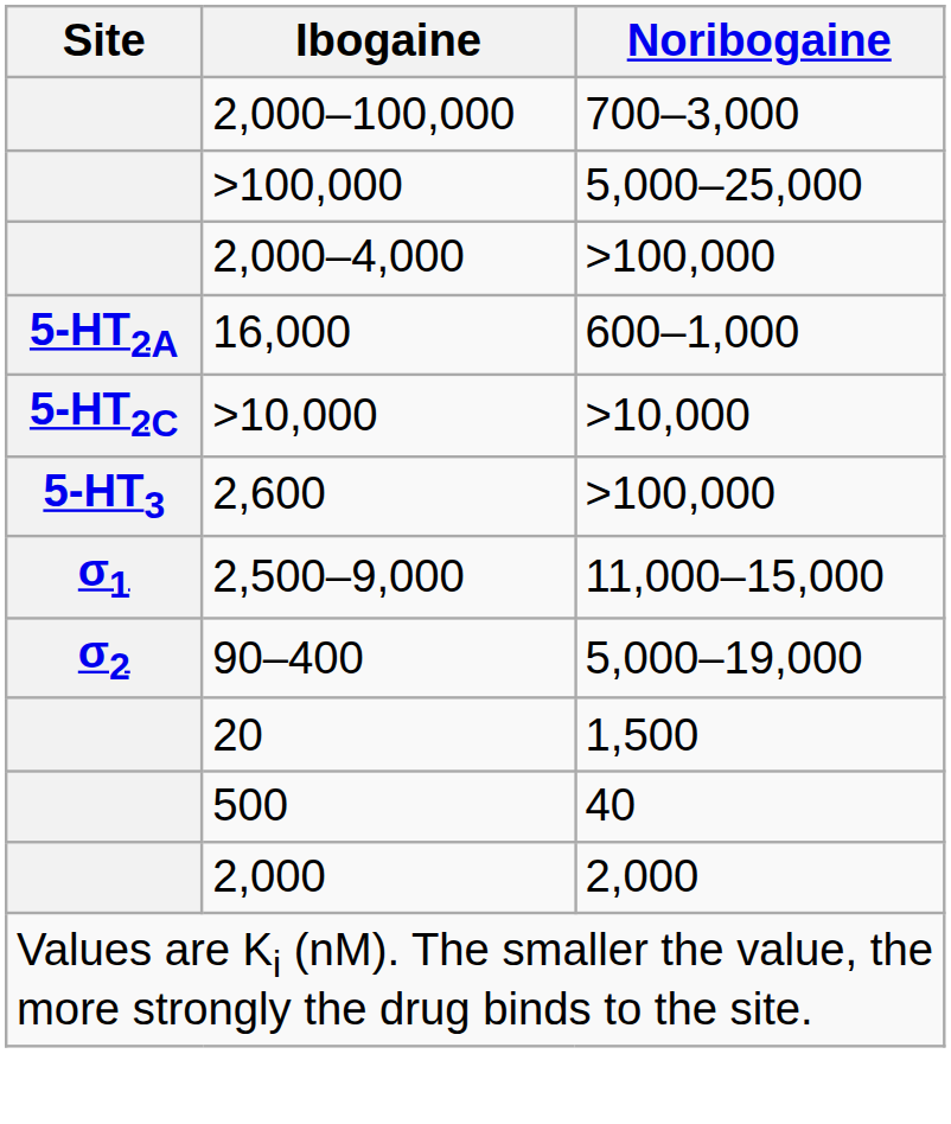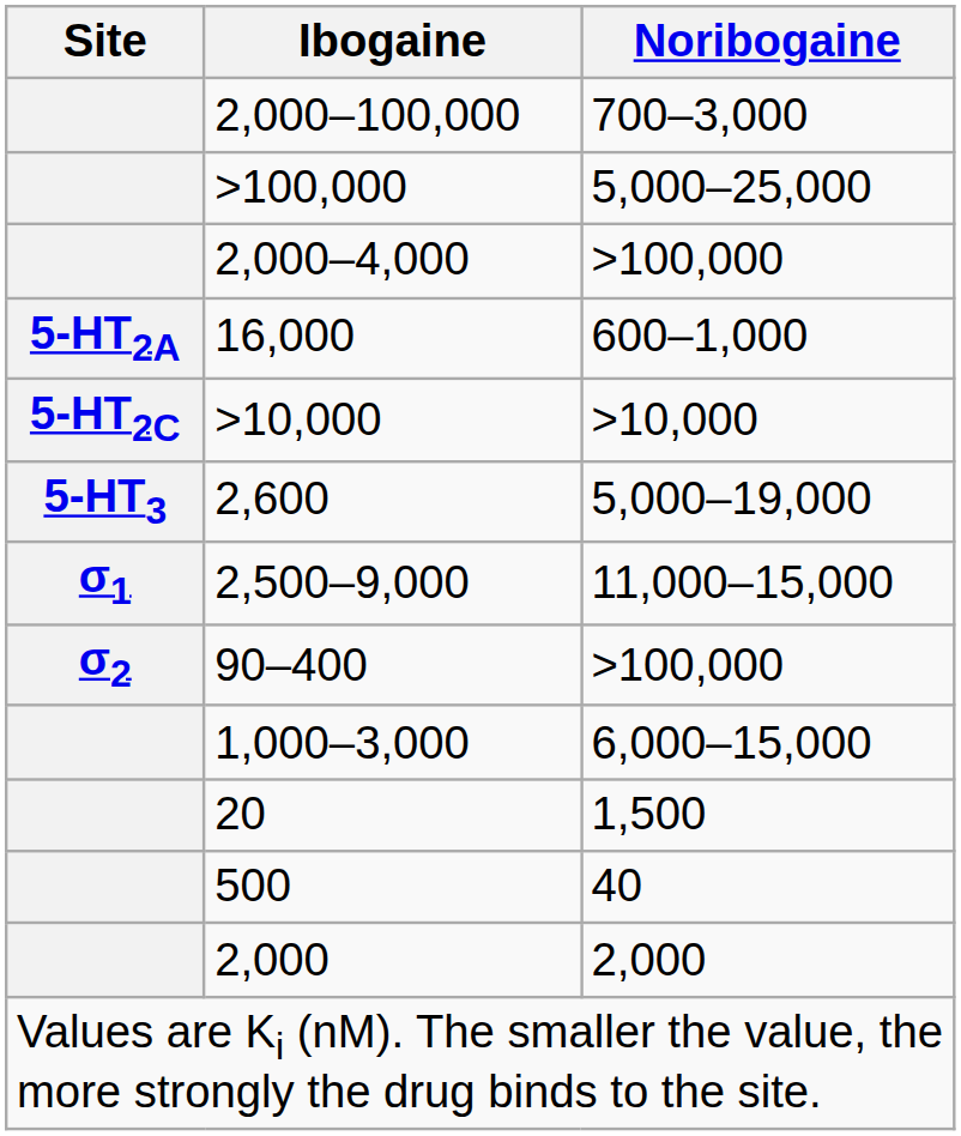2,600 | Noribogaine: >100,000 -> 5,000–19,000
90–400 | Noribogaine: 5,000–19,000 -> >100,000
+ row: 1,000–3,000 | 6,000–15,000
